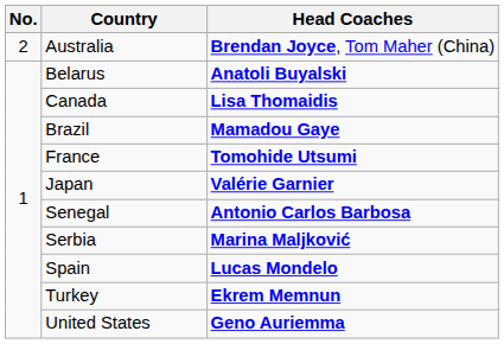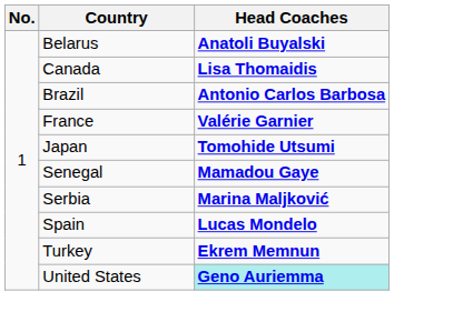- row: 2 | Australia | Brendan Joyce, Tom Maher (China)
Brazil | Head Coaches: Mamadou Gaye -> Antonio Carlos Barbosa
France | Head Coaches: Tomohide Utsumi -> Valérie Garnier
Japan | Head Coaches: Valérie Garnier -> Tomohide Utsumi
Senegal | Head Coaches: Antonio Carlos Barbosa -> Mamadou Gaye
United States | Head Coaches: no background -> paleturquoise background
